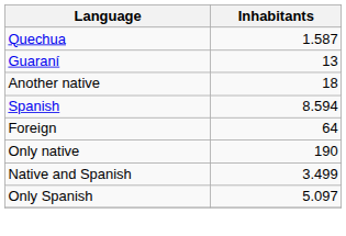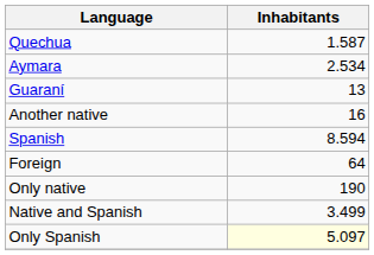+ row: Aymara | 2.534
Another native | Inhabitants: 18 -> 16
Only Spanish | Inhabitants: no background -> lightyellow background
